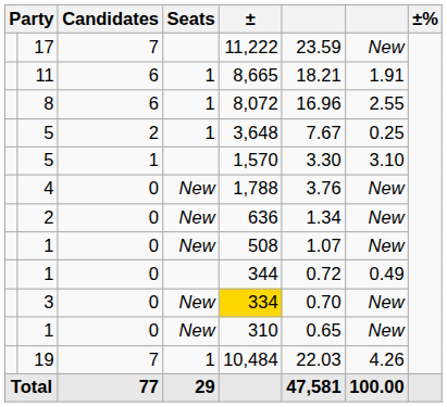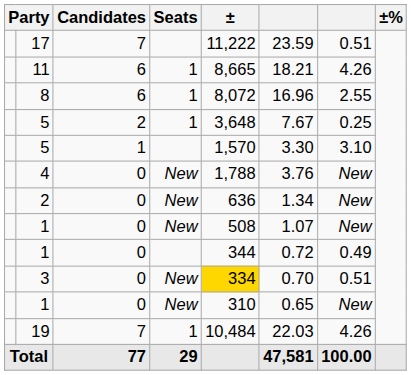17 | column 7: New -> 0.51
11 | column 7: 1.91 -> 4.26
3 | column 7: New -> 0.51
